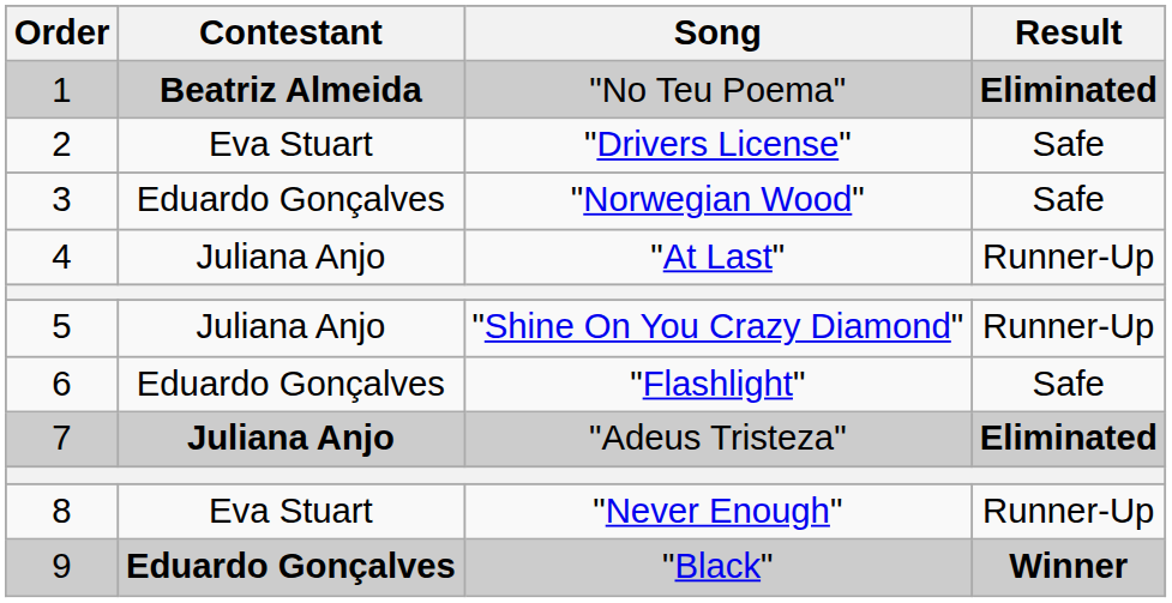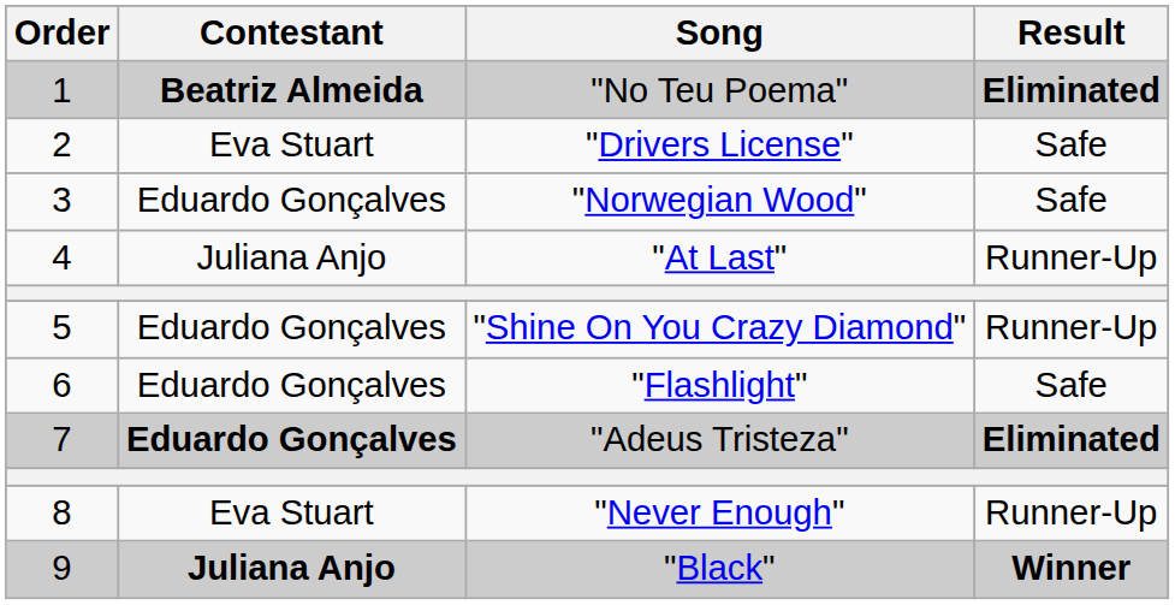"Shine On You Crazy Diamond" | Contestant: Juliana Anjo -> Eduardo Gonçalves
"Adeus Tristeza" | Contestant: Juliana Anjo -> Eduardo Gonçalves
"Black" | Contestant: Eduardo Gonçalves -> Juliana Anjo
